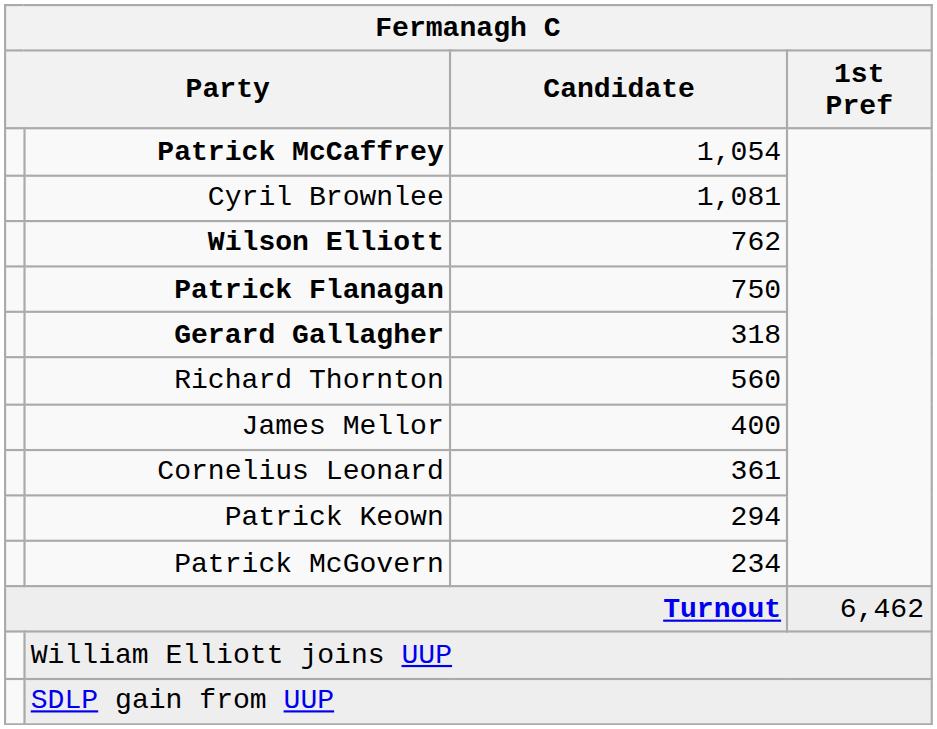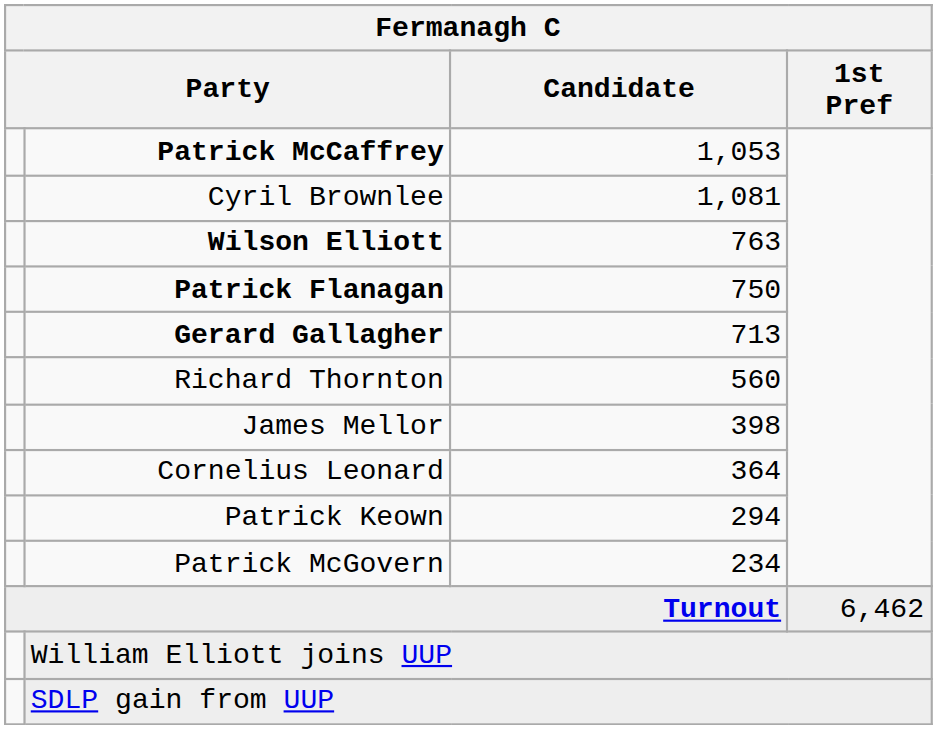Patrick McCaffrey | Candidate: 1,054 -> 1,053
Wilson Elliott | Candidate: 762 -> 763
Gerard Gallagher | Candidate: 318 -> 713
James Mellor | Candidate: 400 -> 398
Cornelius Leonard | Candidate: 361 -> 364
